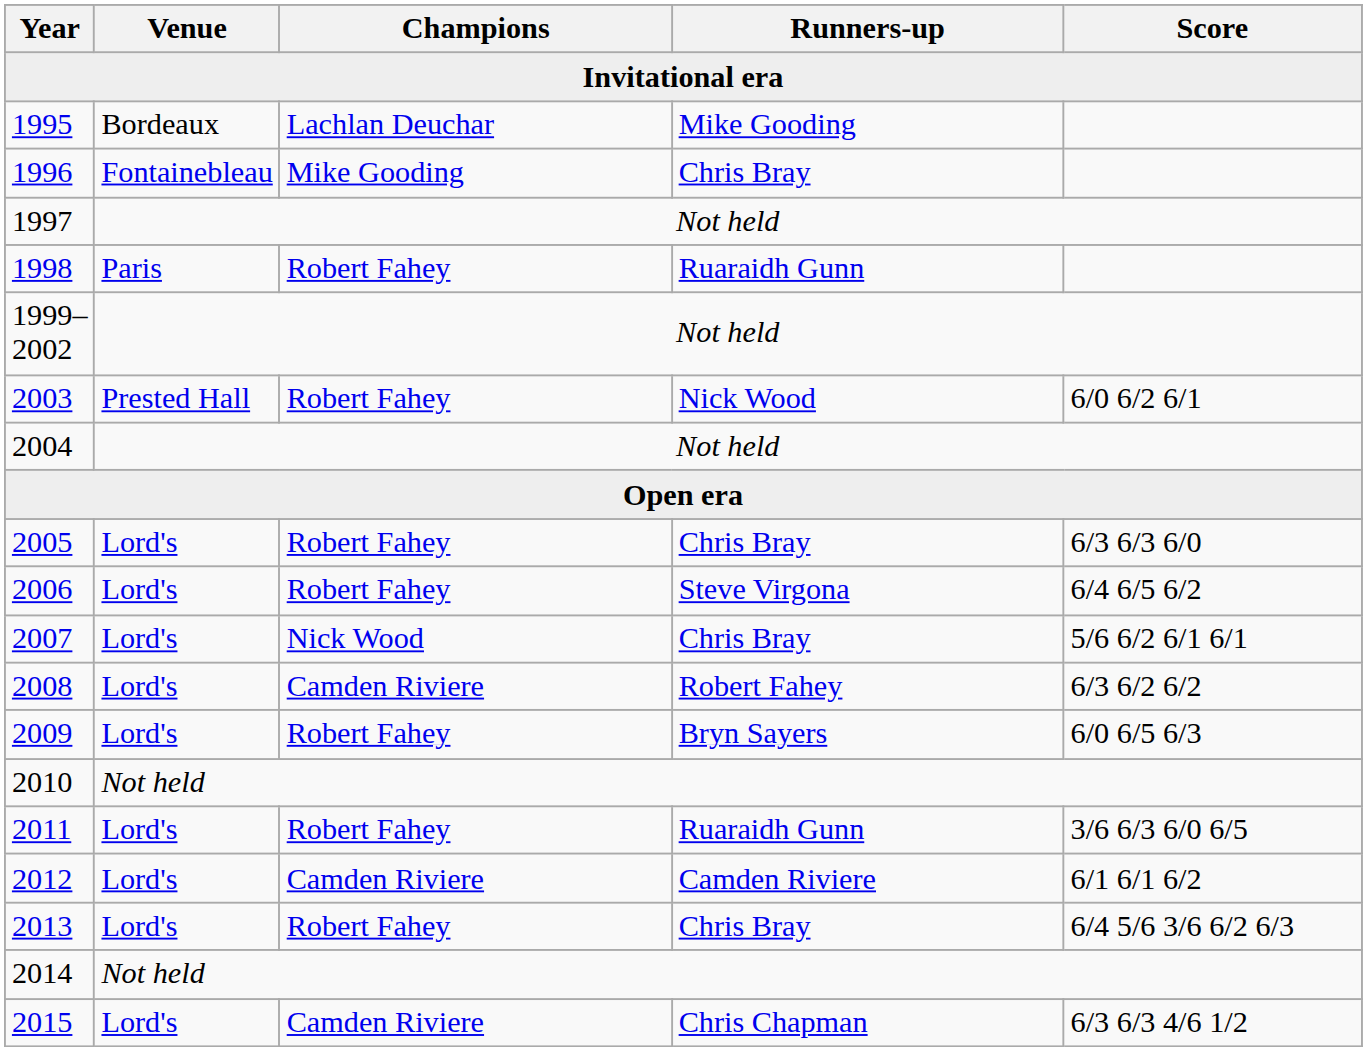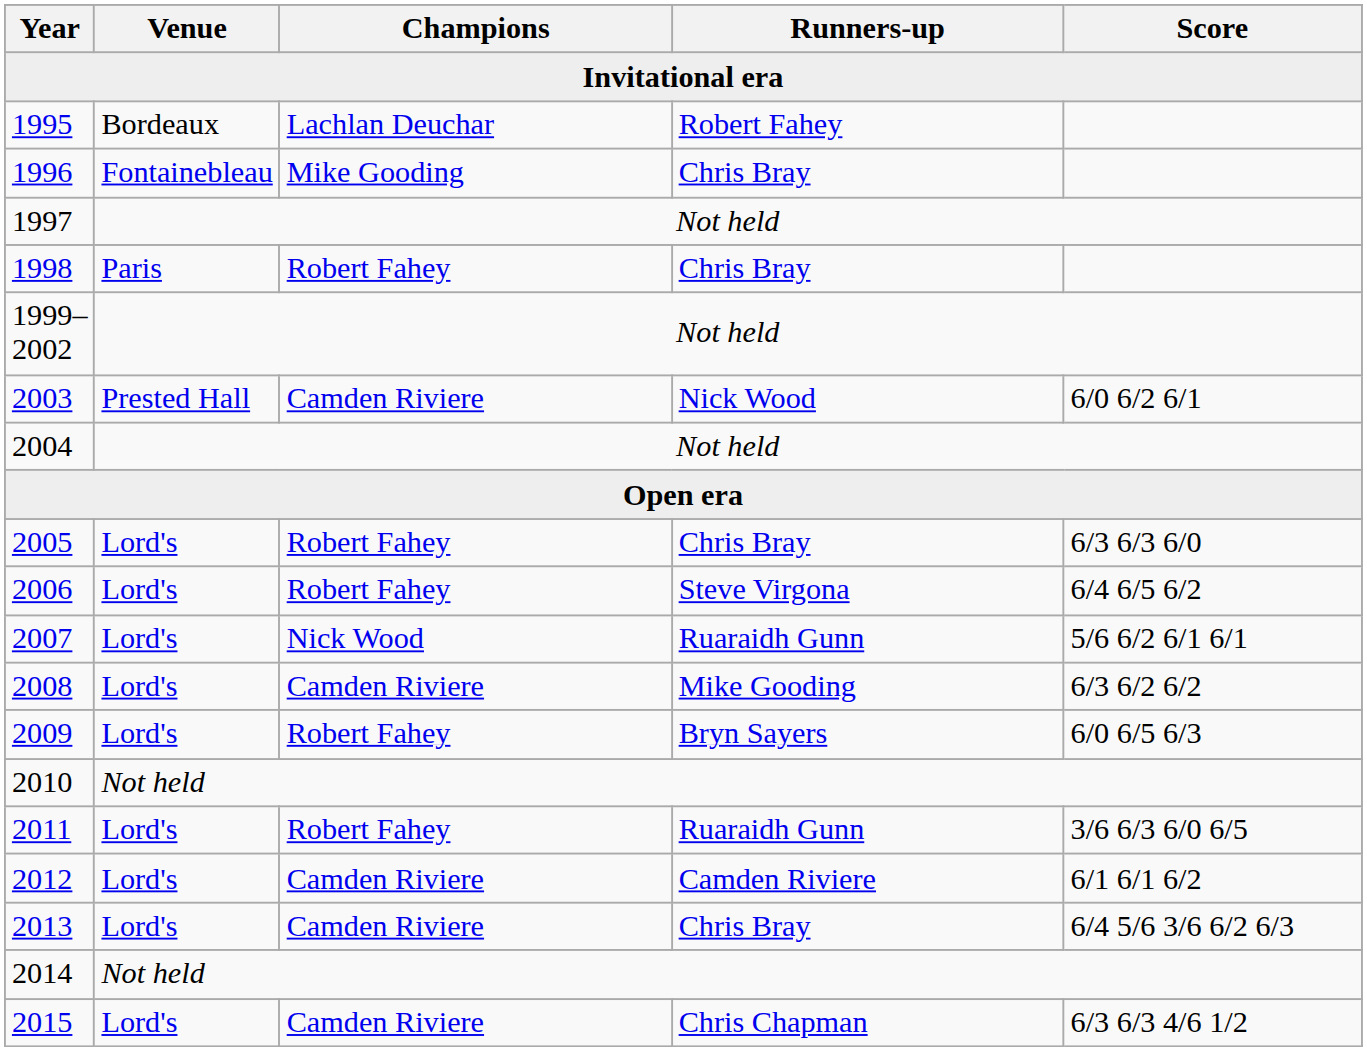1995 | Runners-up: Mike Gooding -> Robert Fahey
1998 | Runners-up: Ruaraidh Gunn -> Chris Bray
2003 | Champions: Robert Fahey -> Camden Riviere
2007 | Runners-up: Chris Bray -> Ruaraidh Gunn
2008 | Runners-up: Robert Fahey -> Mike Gooding
2013 | Champions: Robert Fahey -> Camden Riviere
